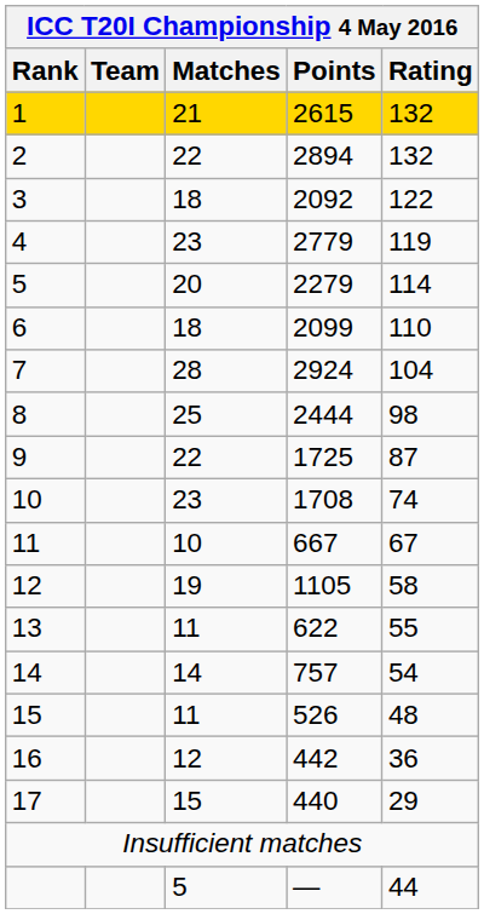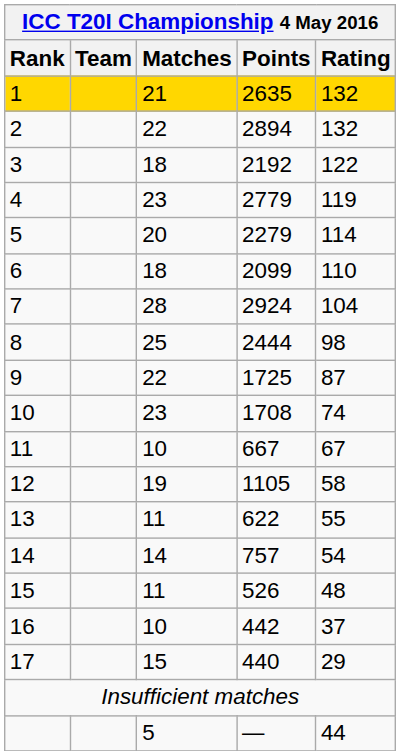1 | Points: 2615 -> 2635
3 | Points: 2092 -> 2192
16 | Matches: 12 -> 10
16 | Rating: 36 -> 37
